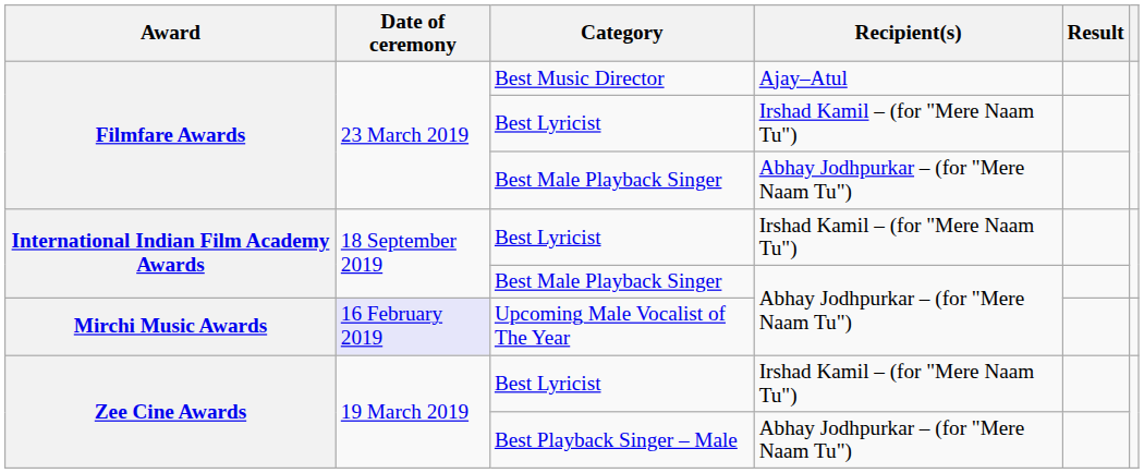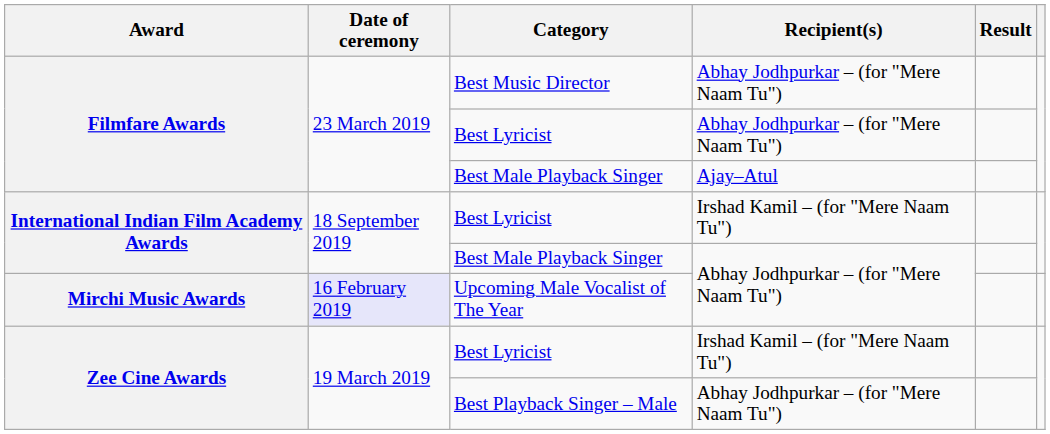Best Music Director | Recipient(s): Ajay–Atul -> Abhay Jodhpurkar – (for "Mere Naam Tu")
Filmfare Awards / Best Lyricist | Recipient(s): Irshad Kamil – (for "Mere Naam Tu") -> Abhay Jodhpurkar – (for "Mere Naam Tu")
Filmfare Awards / Best Male Playback Singer | Recipient(s): Abhay Jodhpurkar – (for "Mere Naam Tu") -> Ajay–Atul
